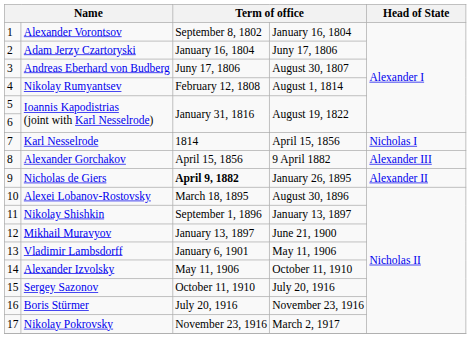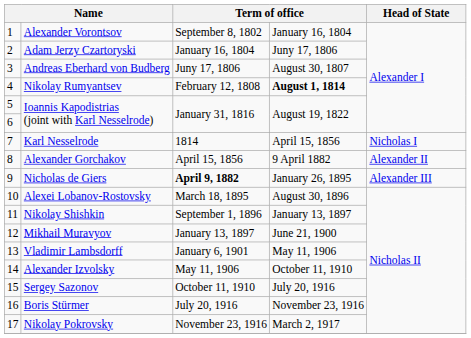4 | column 4: normal -> bold
8 | Head of State: Alexander III -> Alexander II
9 | Head of State: Alexander II -> Alexander III
